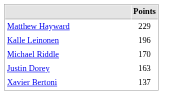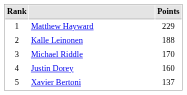+ column: Rank | 1 | 2 | 3 | 4 | 5
Kalle Leinonen | Points: 196 -> 188
Justin Dorey | Points: 163 -> 160
